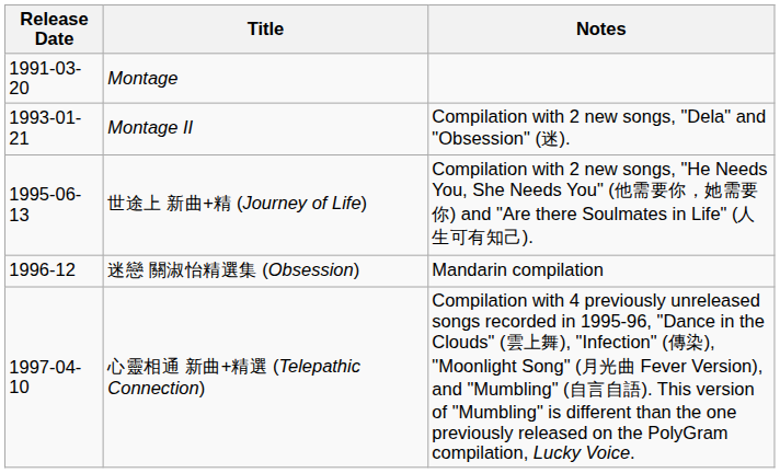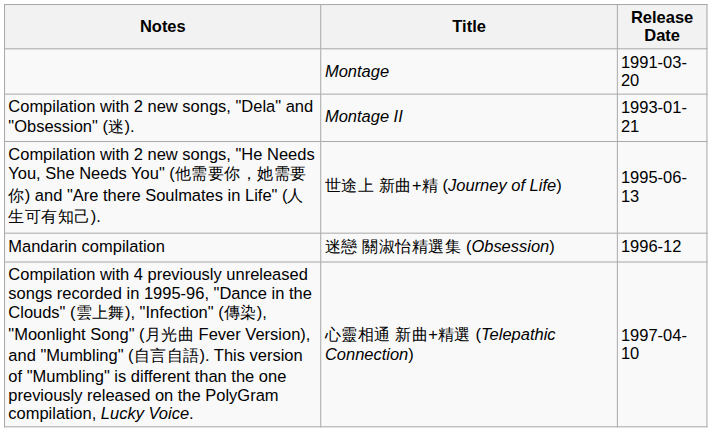columns swapped: Release Date <-> Notes
